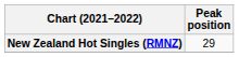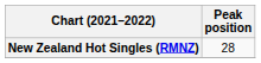New Zealand Hot Singles (RMNZ) | Peak position: 29 -> 28
